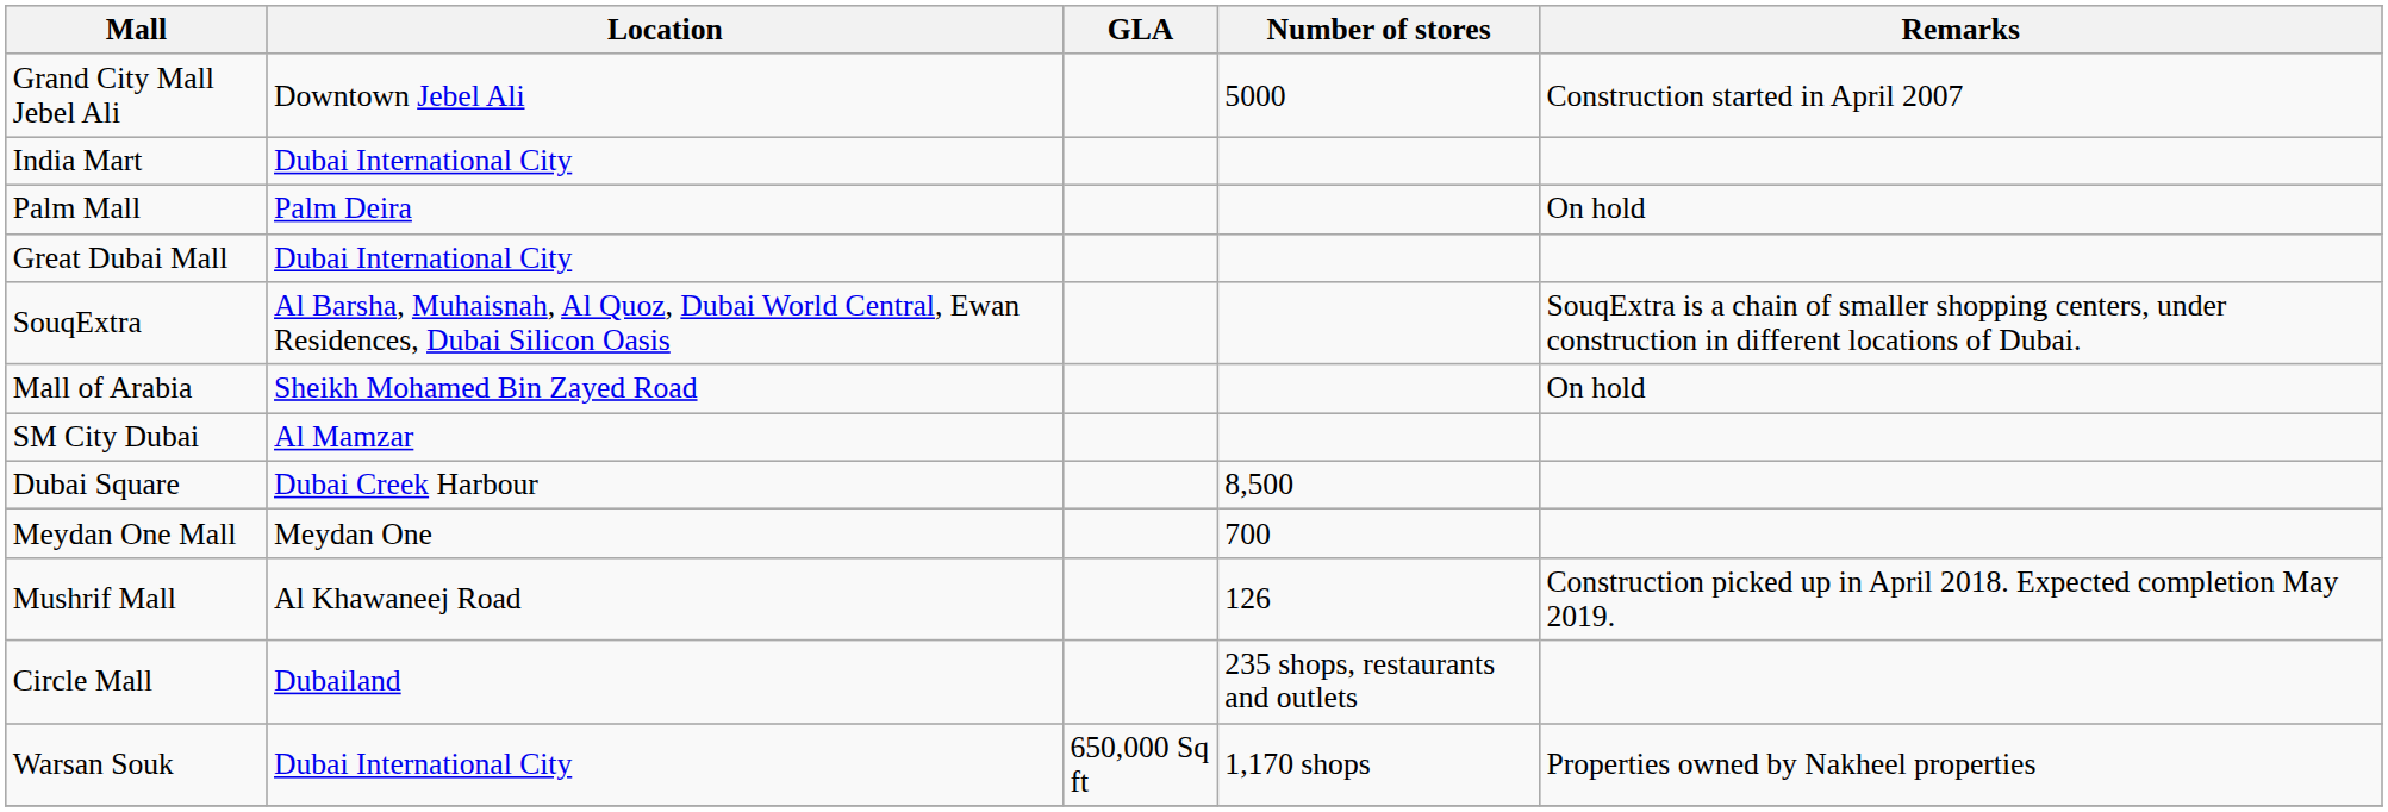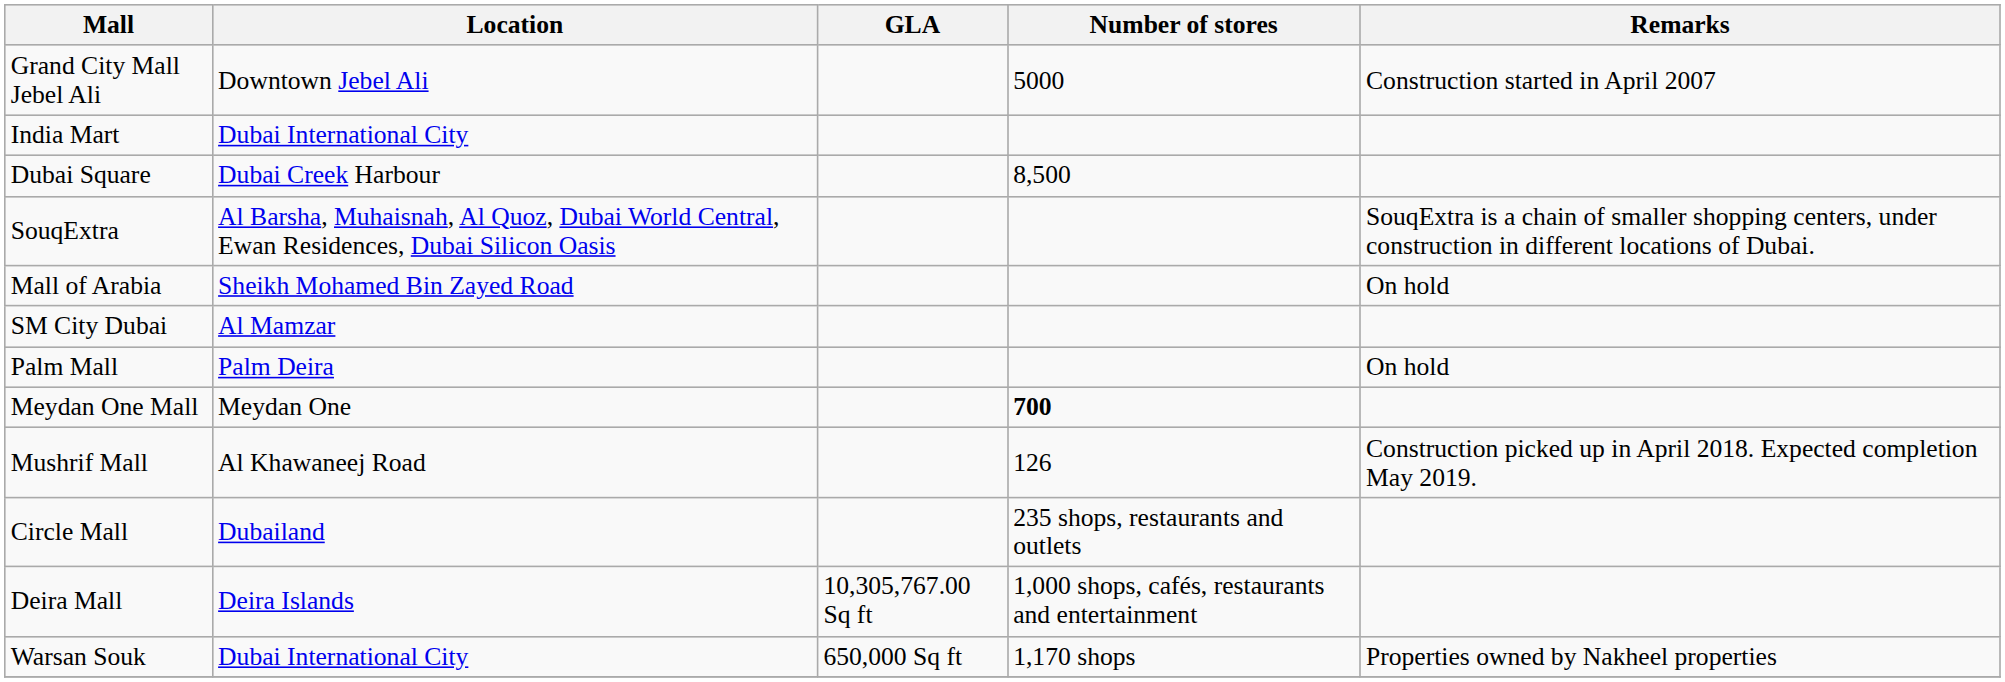rows swapped: Palm Mall <-> Dubai Square
- row: Great Dubai Mall | Dubai International City
Meydan One Mall | Number of stores: normal -> bold
+ row: Deira Mall | Deira Islands | 10,305,767.00 Sq ft | 1,000 shops, cafés, restaurants and entertainment
